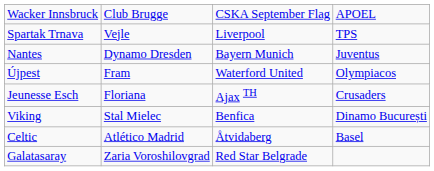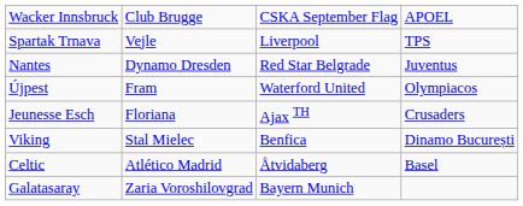Nantes | column 3: Bayern Munich -> Red Star Belgrade
Galatasaray | column 3: Red Star Belgrade -> Bayern Munich
